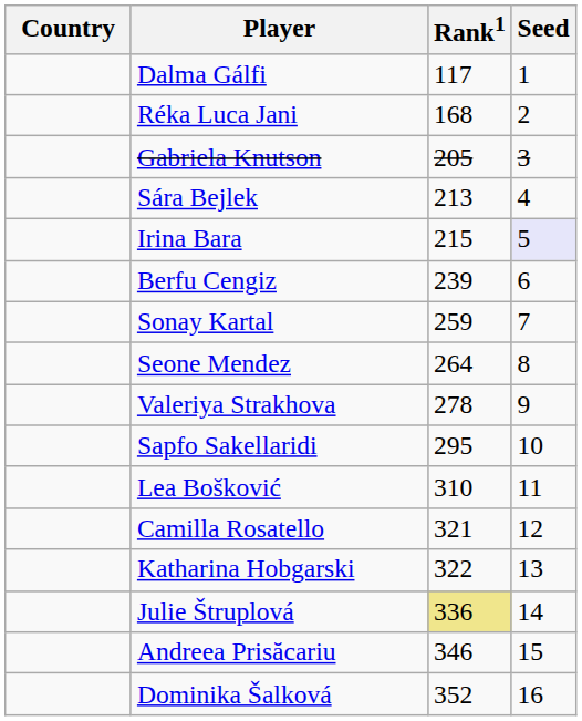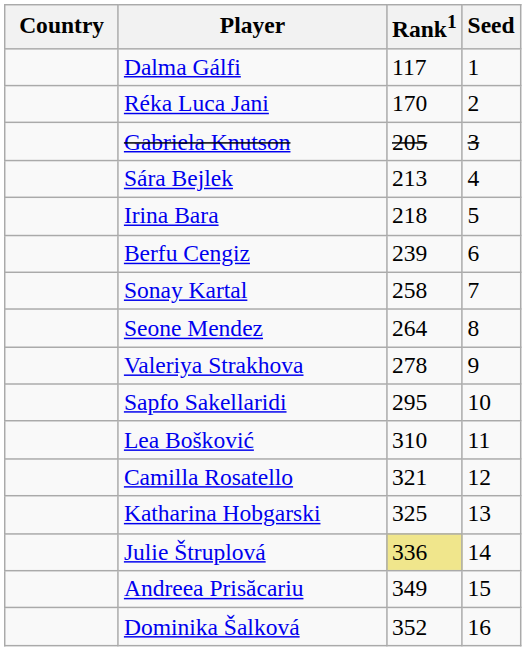Réka Luca Jani | Rank1: 168 -> 170
Irina Bara | Rank1: 215 -> 218
Irina Bara | Seed: lavender background -> no background
Sonay Kartal | Rank1: 259 -> 258
Katharina Hobgarski | Rank1: 322 -> 325
Andreea Prisăcariu | Rank1: 346 -> 349
